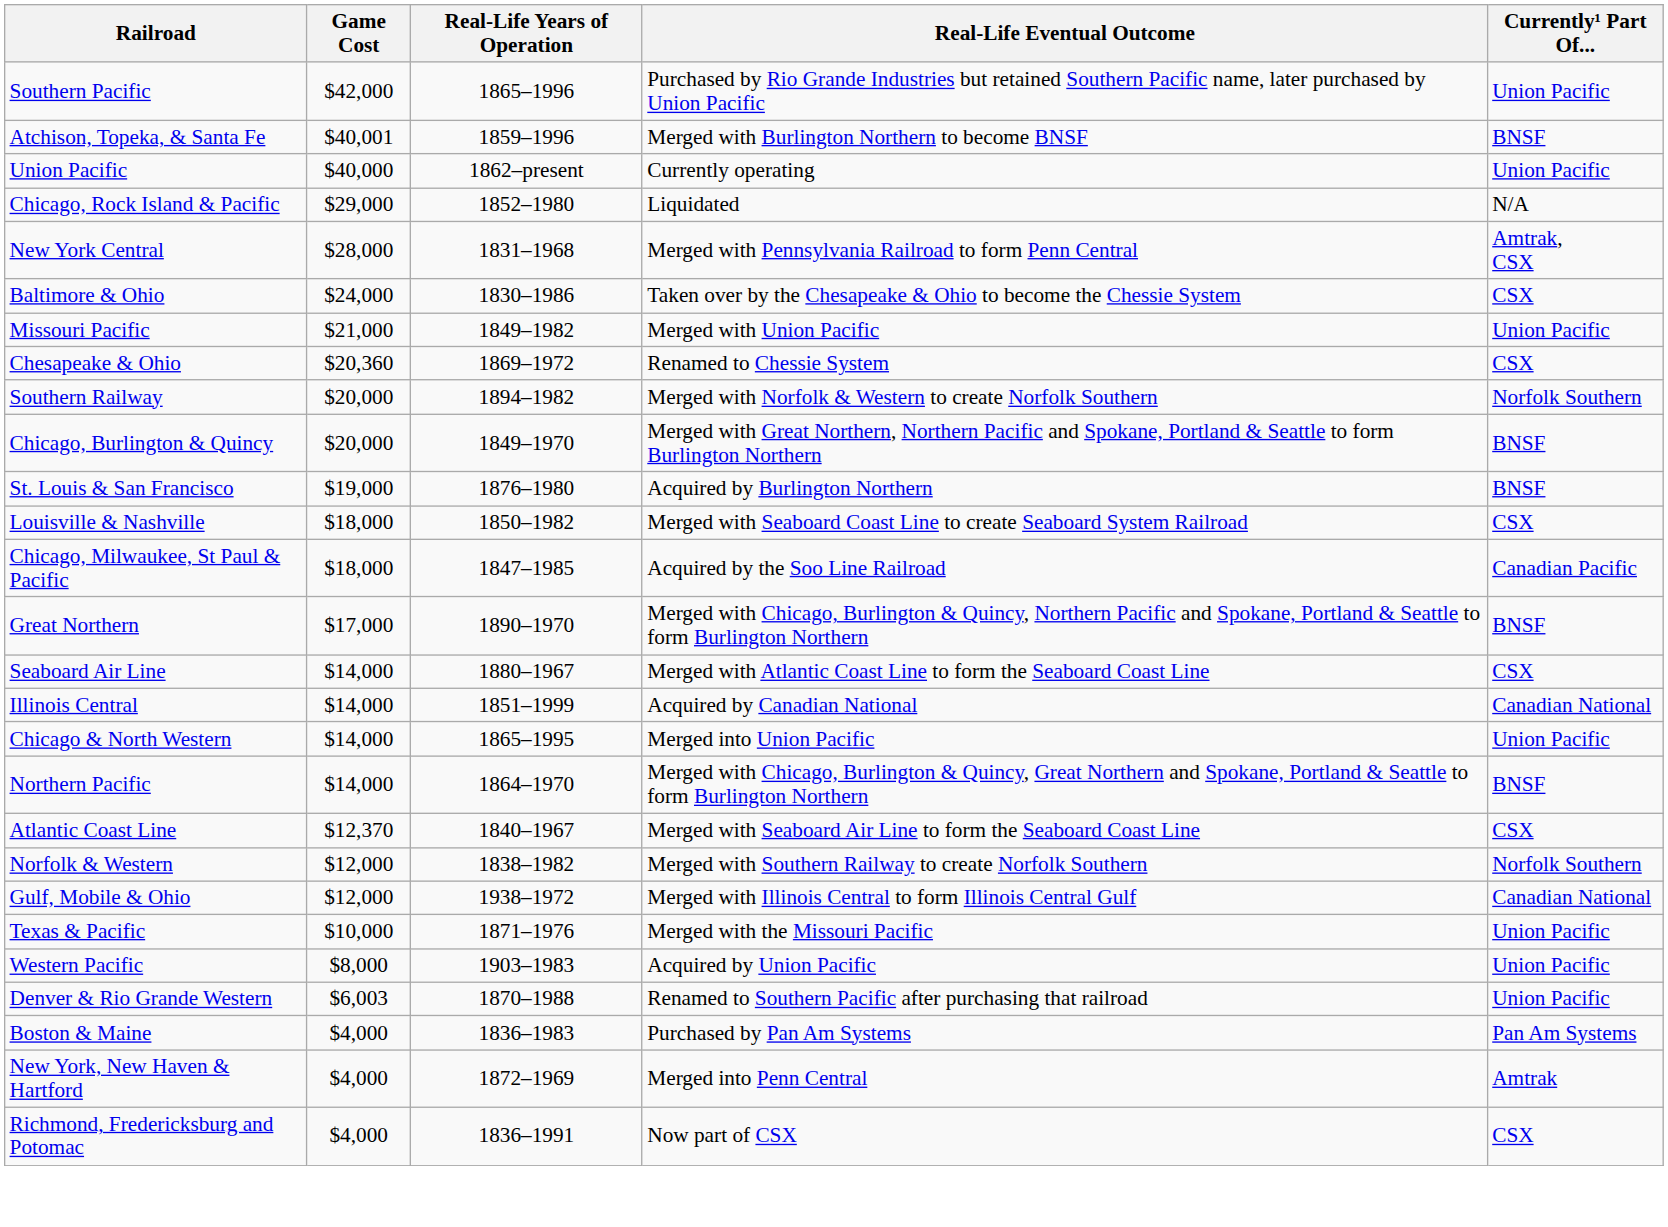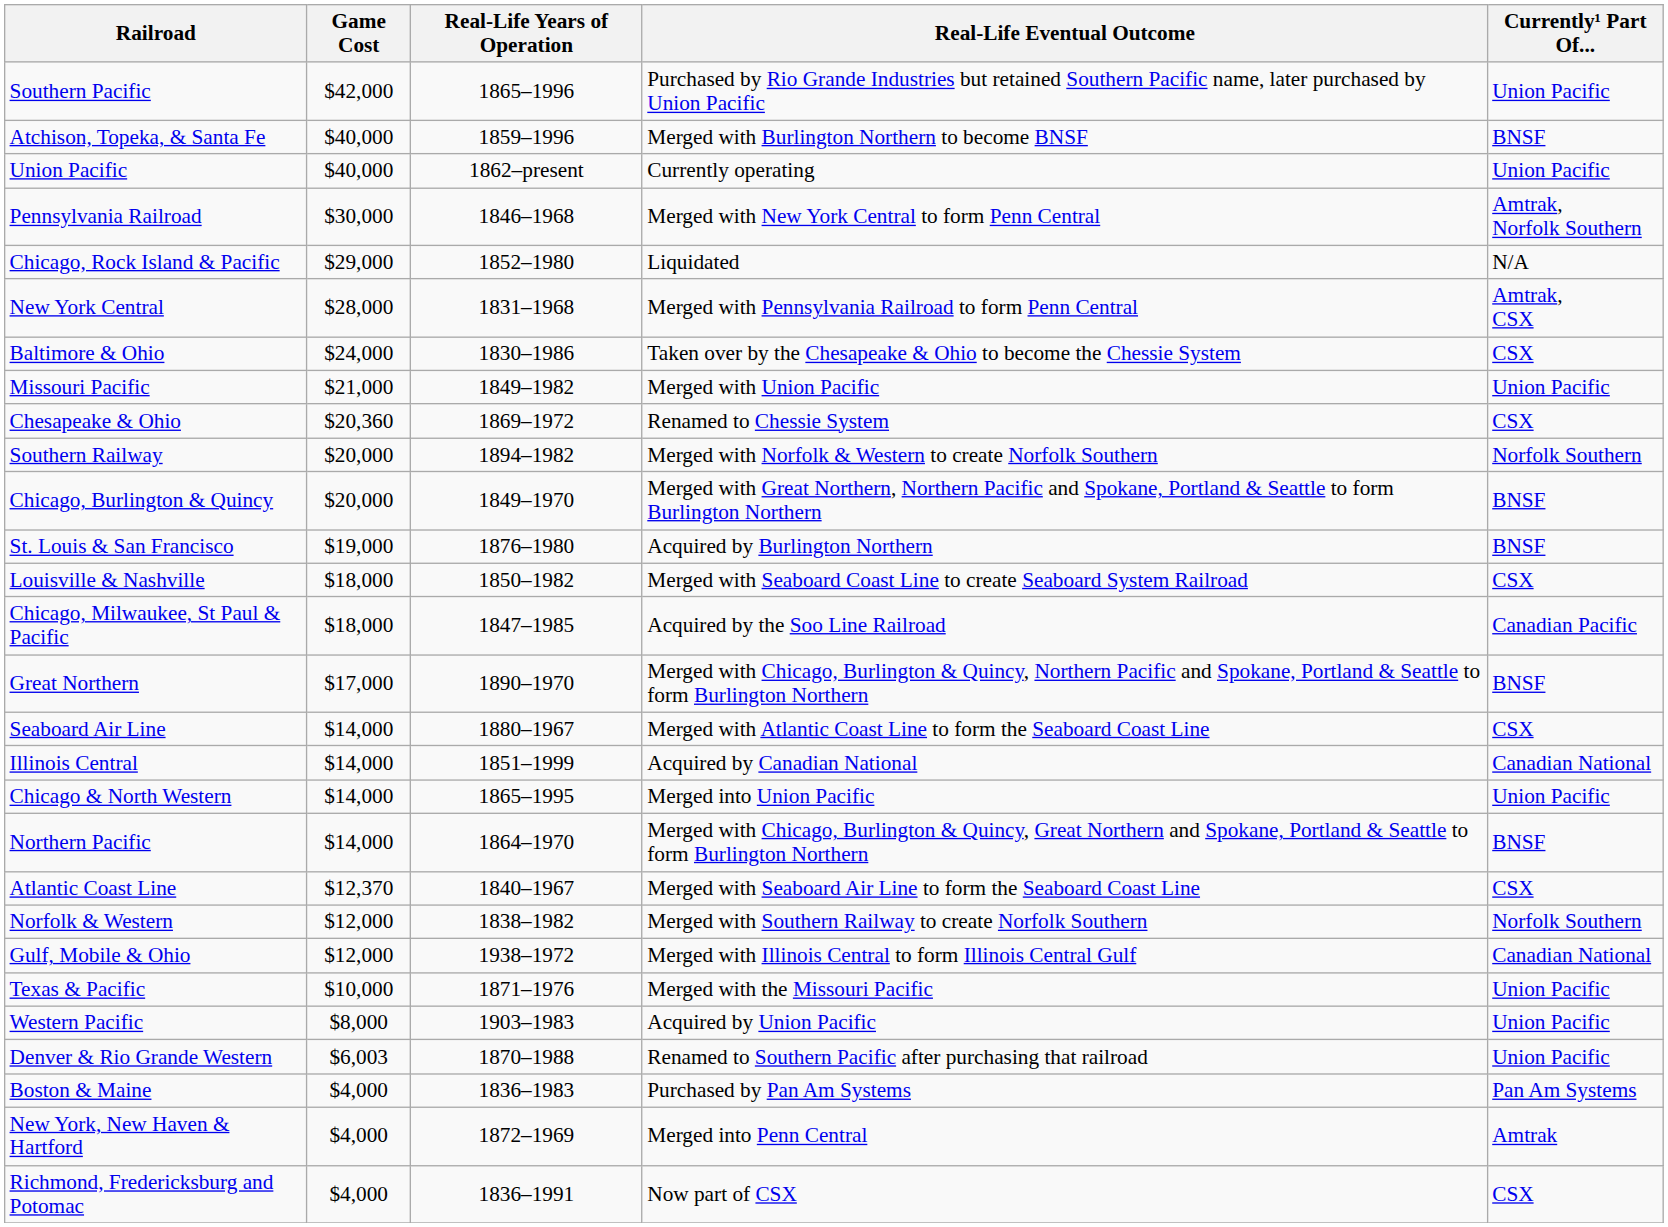Atchison, Topeka, & Santa Fe | Game Cost: $40,001 -> $40,000
+ row: Pennsylvania Railroad | $30,000 | 1846–1968 | Merged with New York Central to form Penn Central | Amtrak, Norfolk Southern
